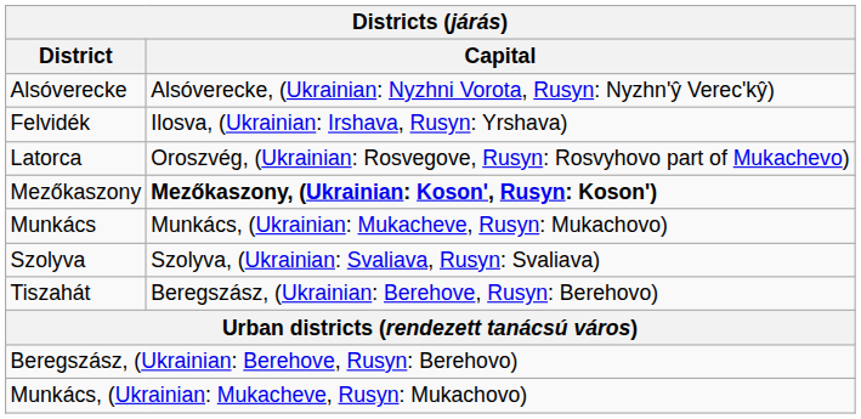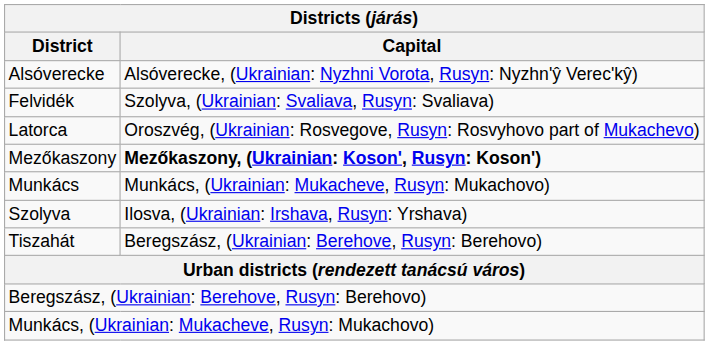Felvidék | Capital: Ilosva, (Ukrainian: Irshava, Rusyn: Yrshava) -> Szolyva, (Ukrainian: Svaliava, Rusyn: Svaliava)
Szolyva | Capital: Szolyva, (Ukrainian: Svaliava, Rusyn: Svaliava) -> Ilosva, (Ukrainian: Irshava, Rusyn: Yrshava)
